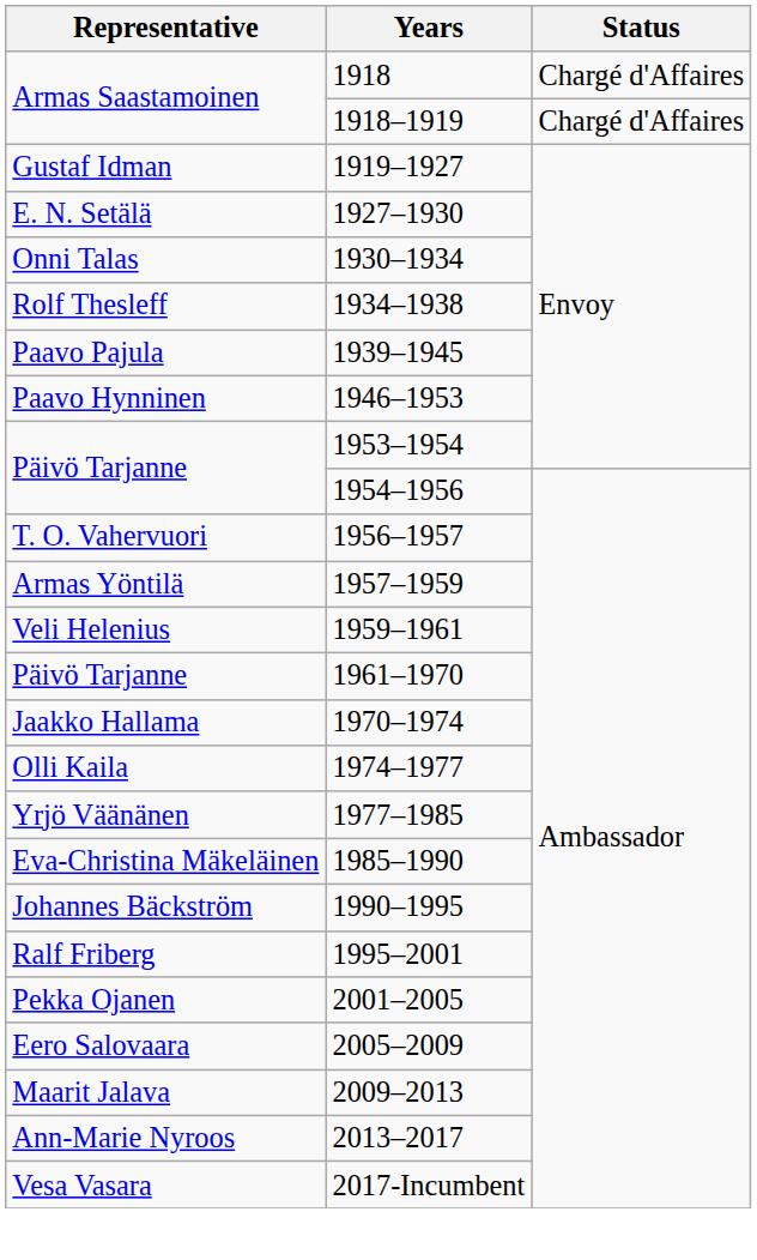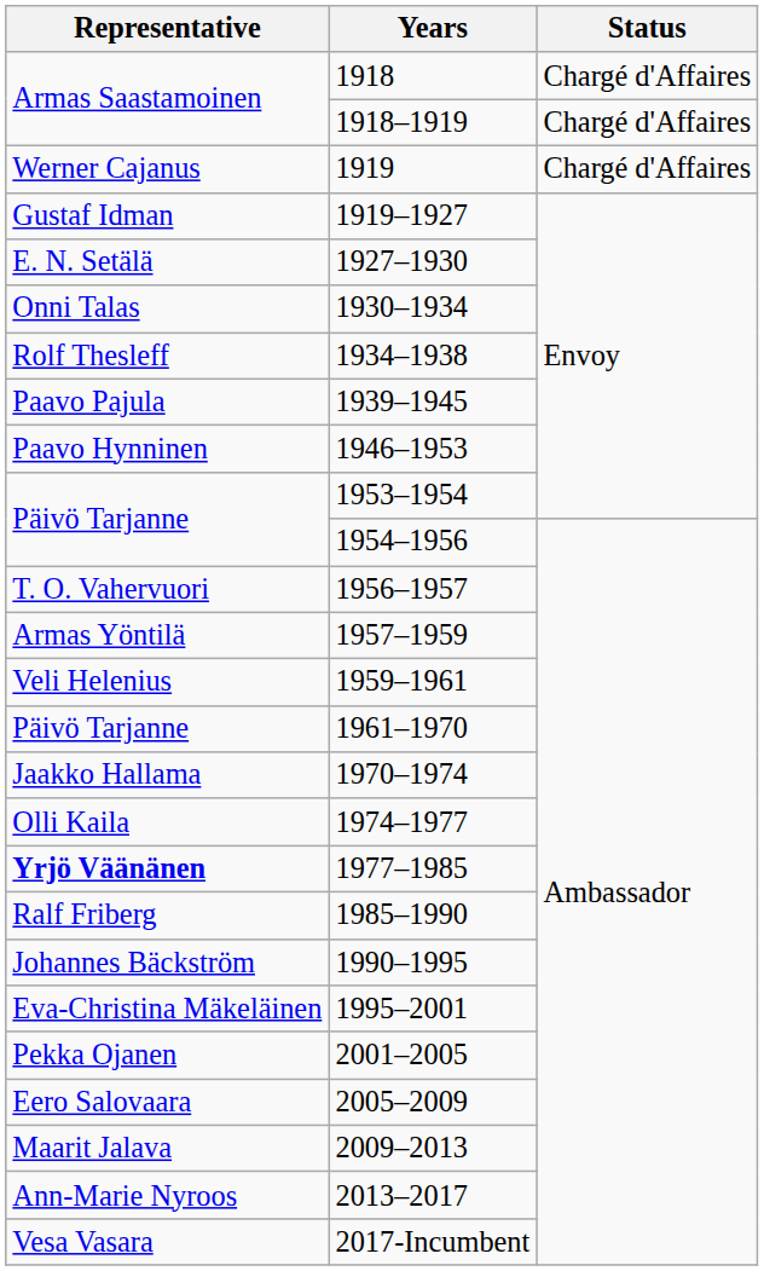+ row: Werner Cajanus | 1919 | Chargé d'Affaires
1977–1985 | Representative: normal -> bold
1985–1990 | Representative: Eva-Christina Mäkeläinen -> Ralf Friberg
1995–2001 | Representative: Ralf Friberg -> Eva-Christina Mäkeläinen
